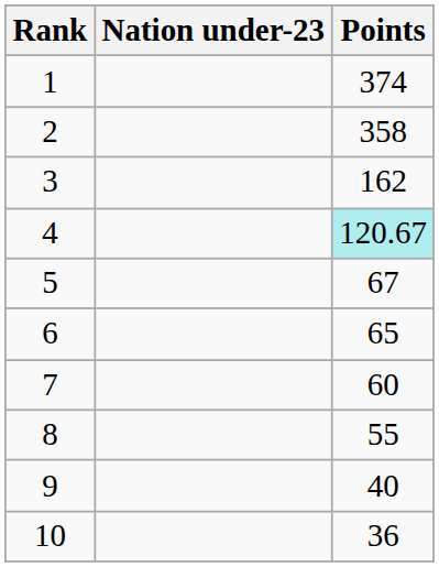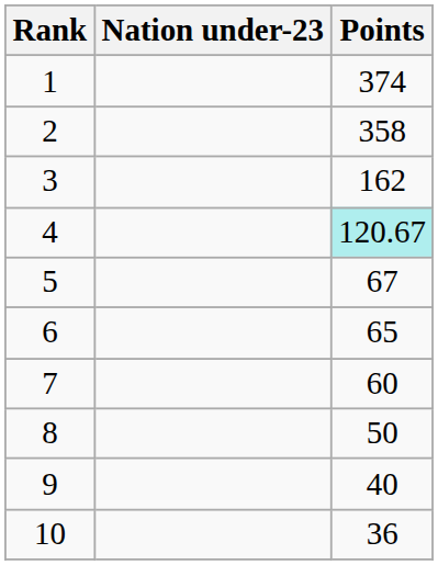8 | Points: 55 -> 50
